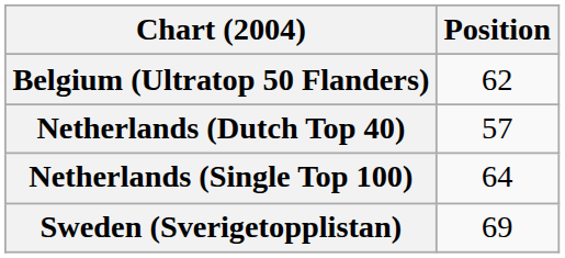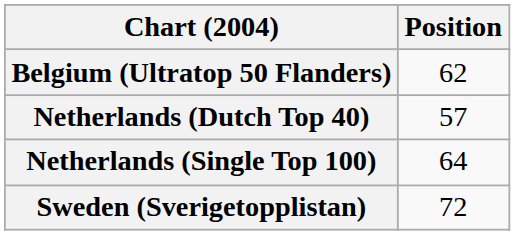Sweden (Sverigetopplistan) | Position: 69 -> 72
